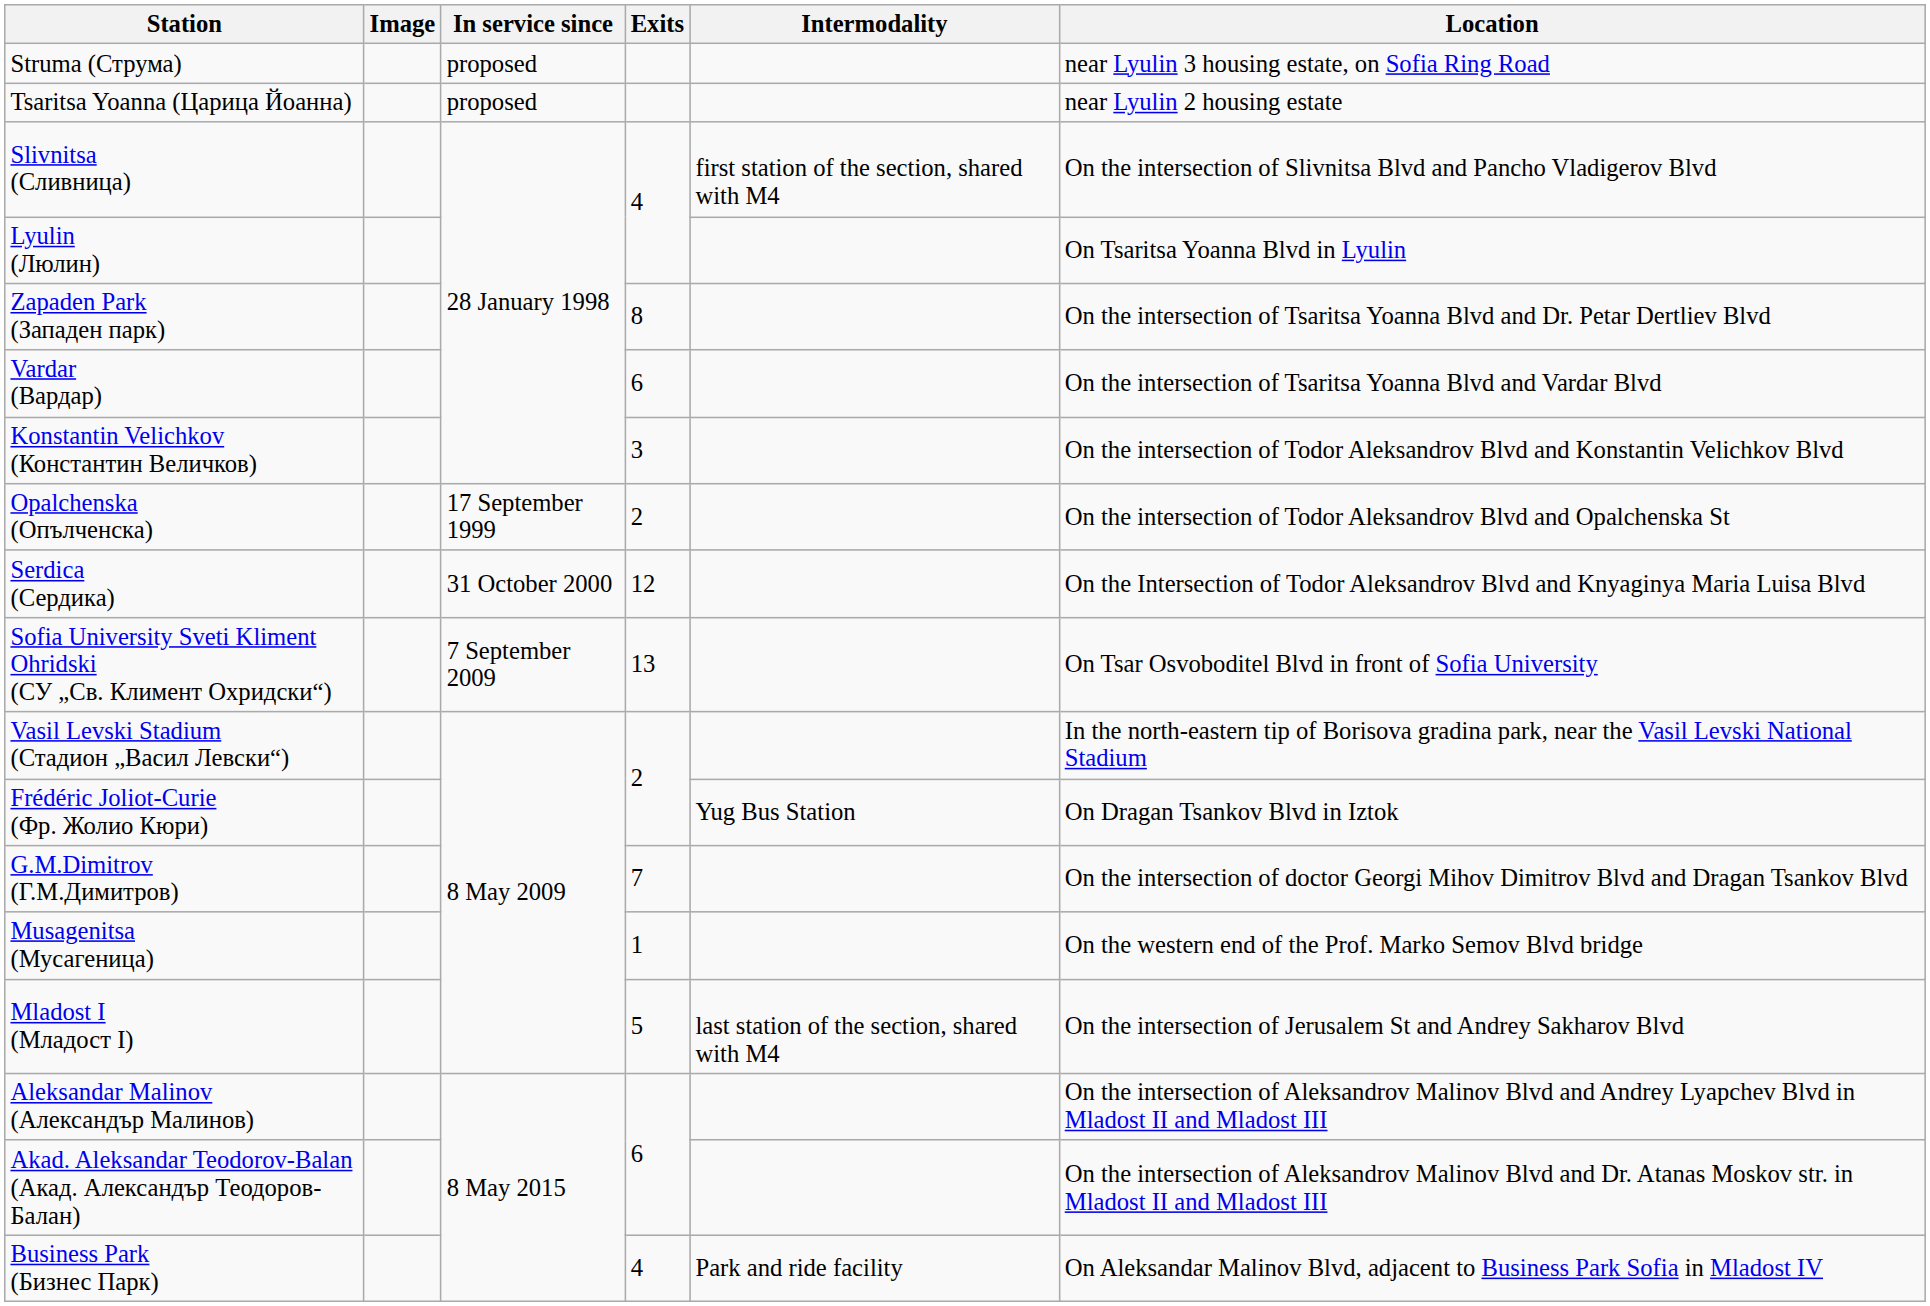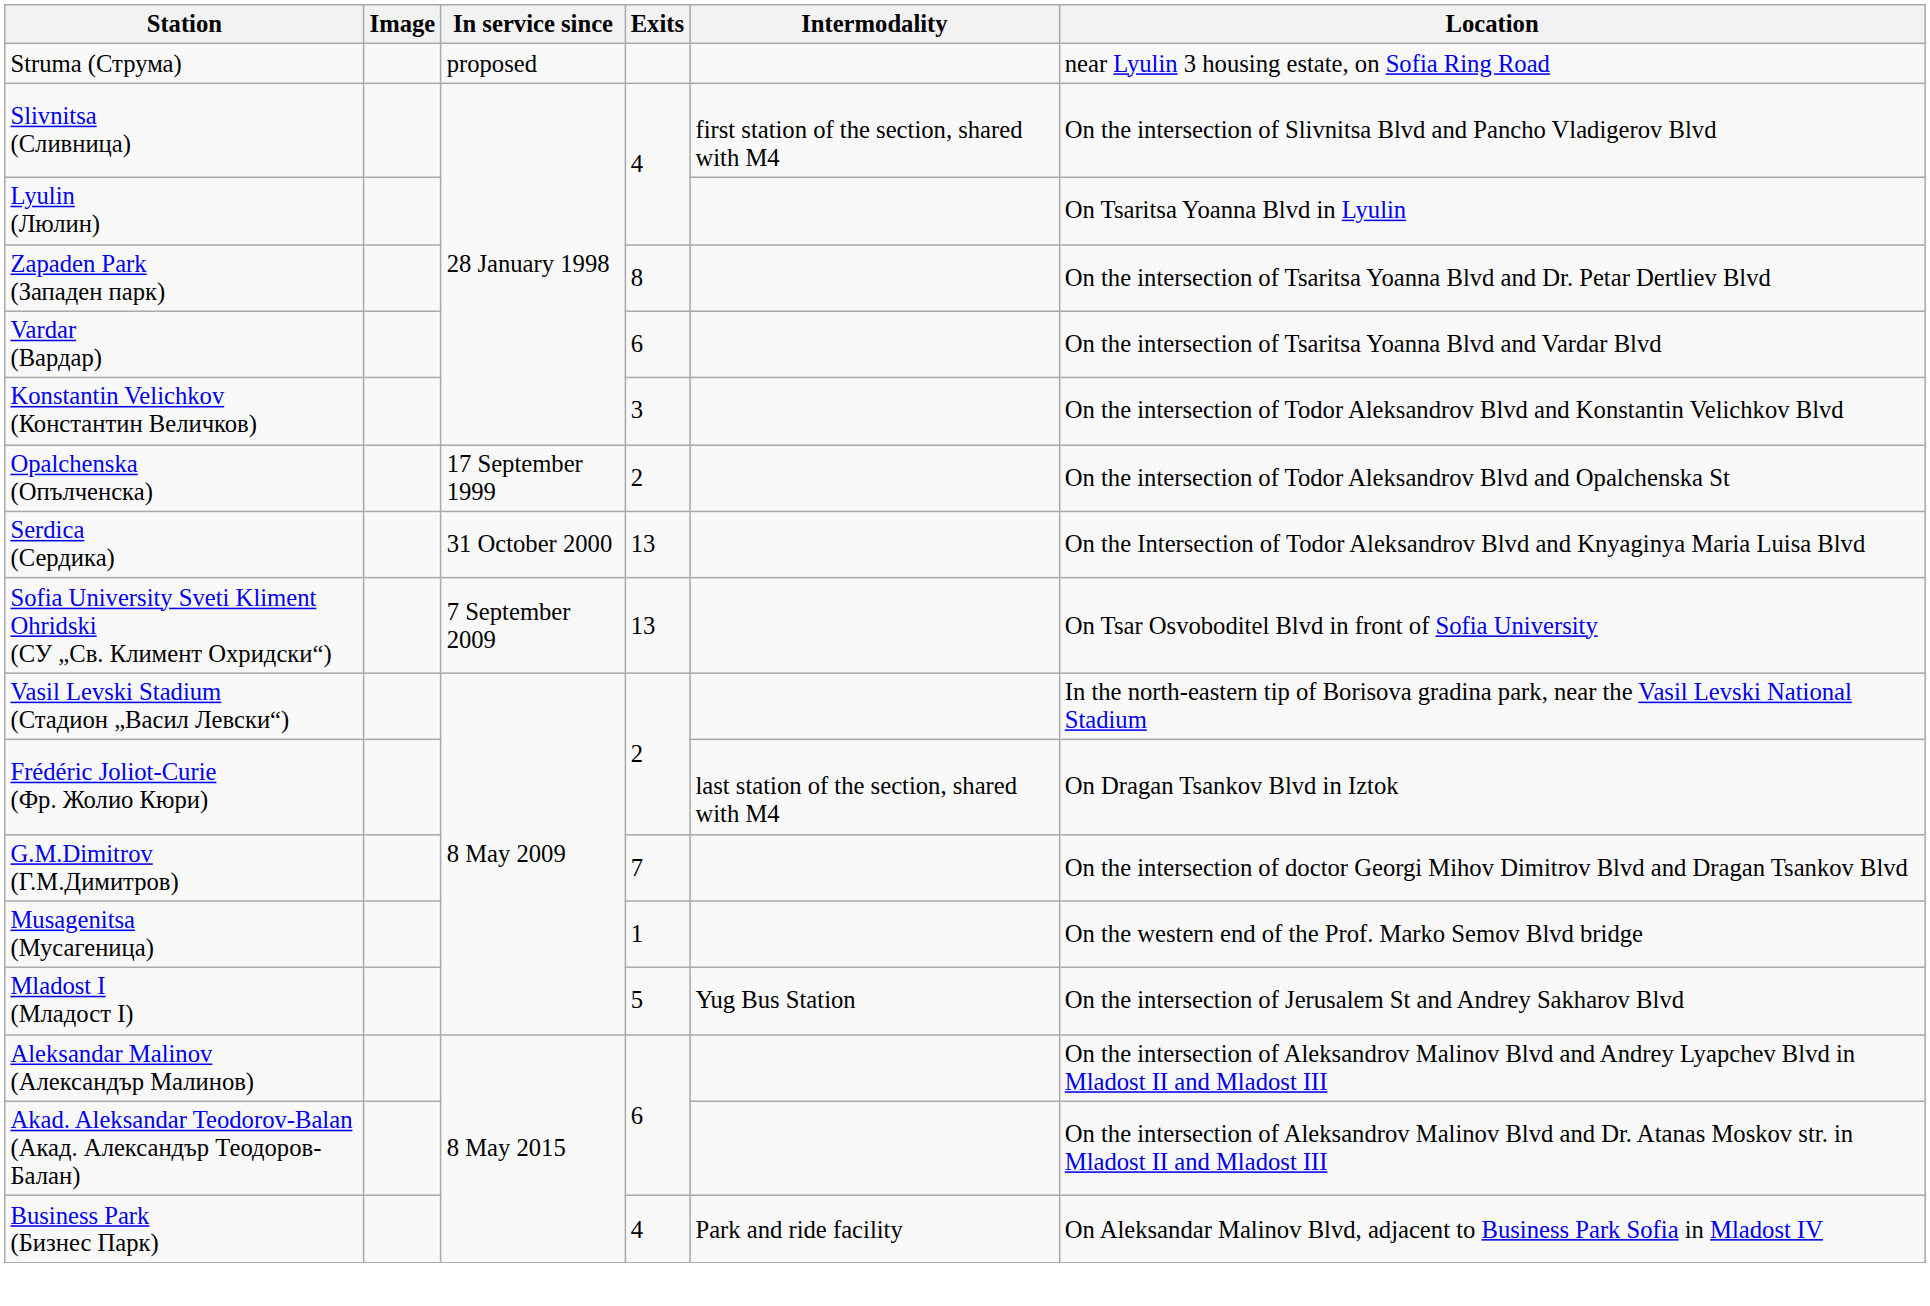- row: Tsaritsa Yoanna (Царица Йоанна) | proposed | near Lyulin 2 housing estate
Serdica (Сердика) | Exits: 12 -> 13
Frédéric Joliot-Curie (Фр. Жолио Кюри) | Intermodality: Yug Bus Station -> last station of the section, shared with M4
Mladost I (Младост I) | Intermodality: last station of the section, shared with M4 -> Yug Bus Station
